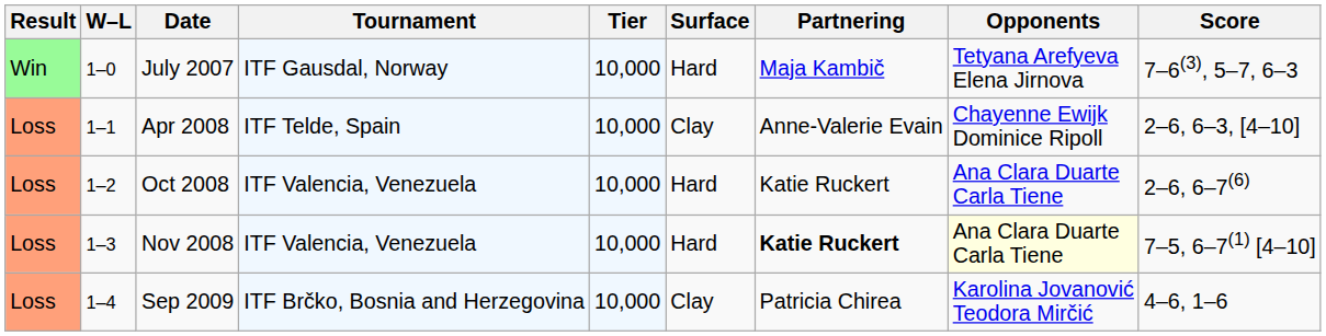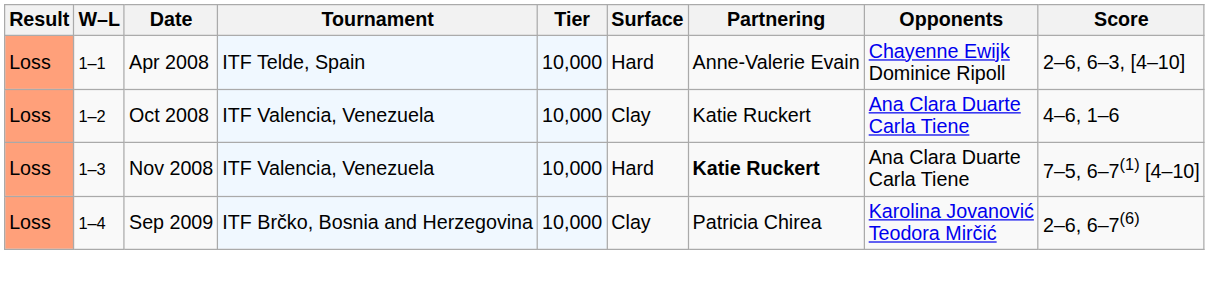- row: Win | 1–0 | July 2007 | ITF Gausdal, Norway | 10,000 | Hard | Maja Kambič | Tetyana Arefyeva Elena Jirnova | 7–6(3), 5–7, 6–3
Apr 2008 | Surface: Clay -> Hard
Oct 2008 | Surface: Hard -> Clay
Oct 2008 | Score: 2–6, 6–7(6) -> 4–6, 1–6
Nov 2008 | Opponents: lightyellow background -> no background
Sep 2009 | Score: 4–6, 1–6 -> 2–6, 6–7(6)
